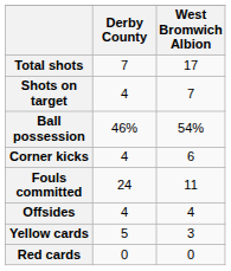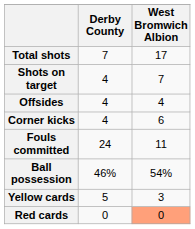rows swapped: Ball possession <-> Offsides
Red cards | West Bromwich Albion: no background -> lightsalmon background
